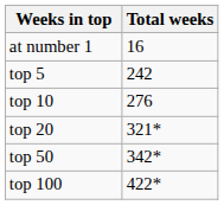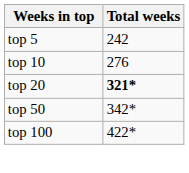- row: at number 1 | 16
top 20 | Total weeks: normal -> bold
